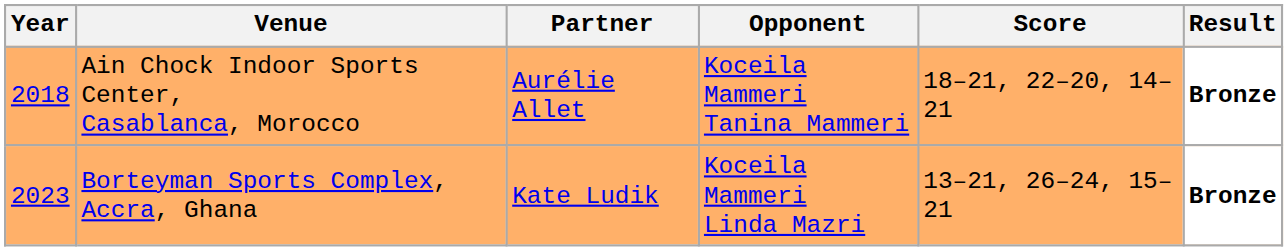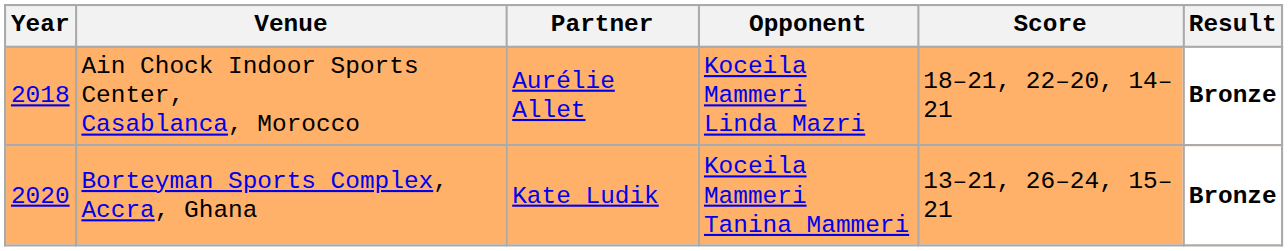Ain Chock Indoor Sports Center, Casablanca, Morocco | Opponent: Koceila Mammeri Tanina Mammeri -> Koceila Mammeri Linda Mazri
Borteyman Sports Complex, Accra, Ghana | Year: 2023 -> 2020
Borteyman Sports Complex, Accra, Ghana | Opponent: Koceila Mammeri Linda Mazri -> Koceila Mammeri Tanina Mammeri
